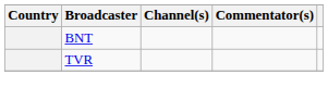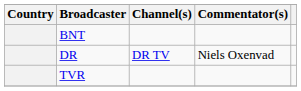+ row: DR | DR TV | Niels Oxenvad
